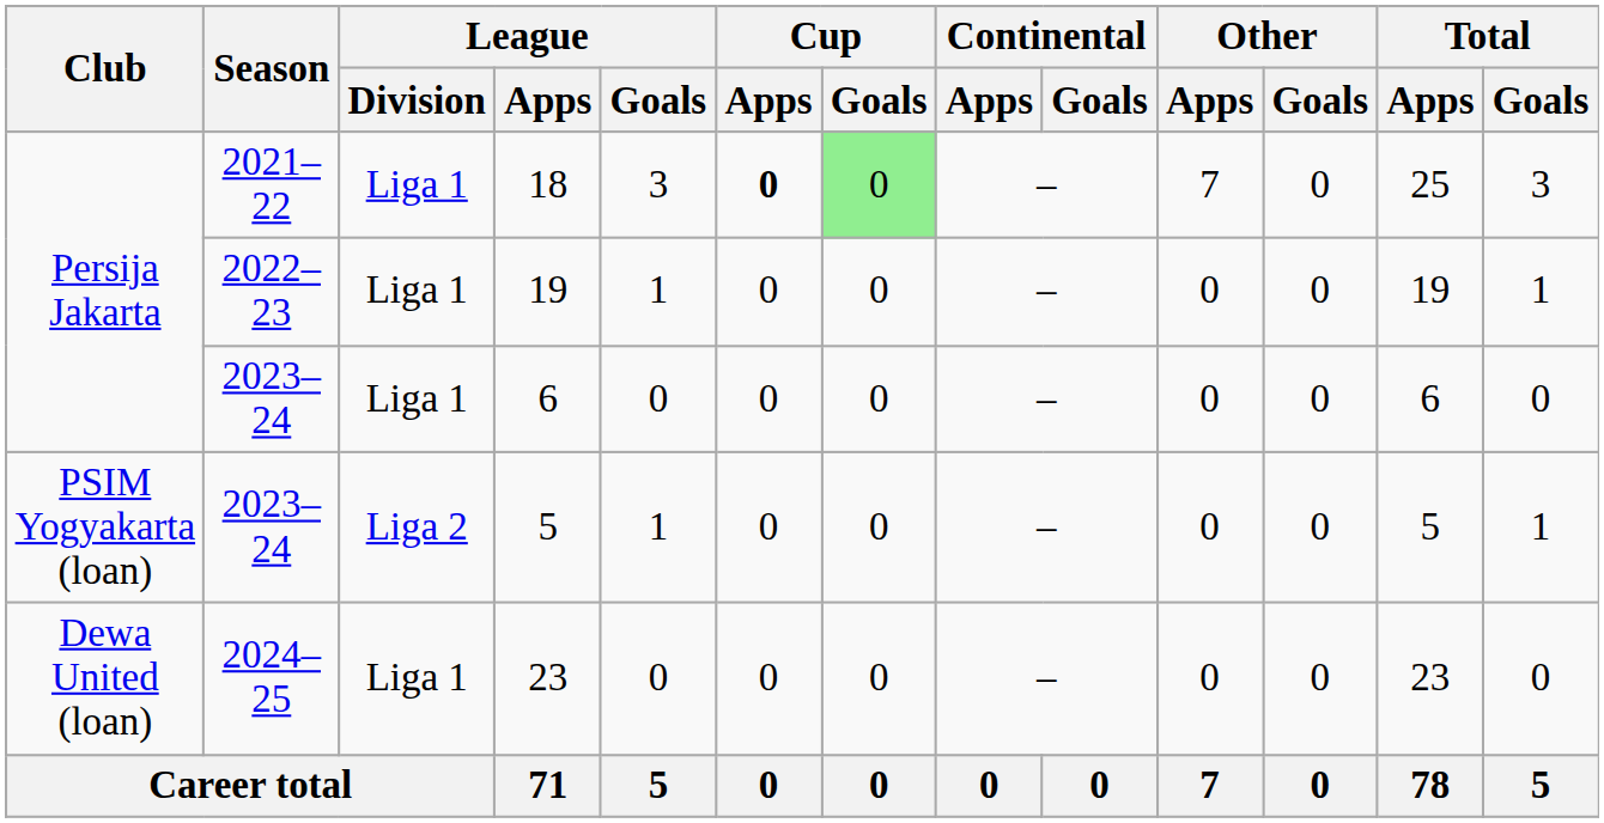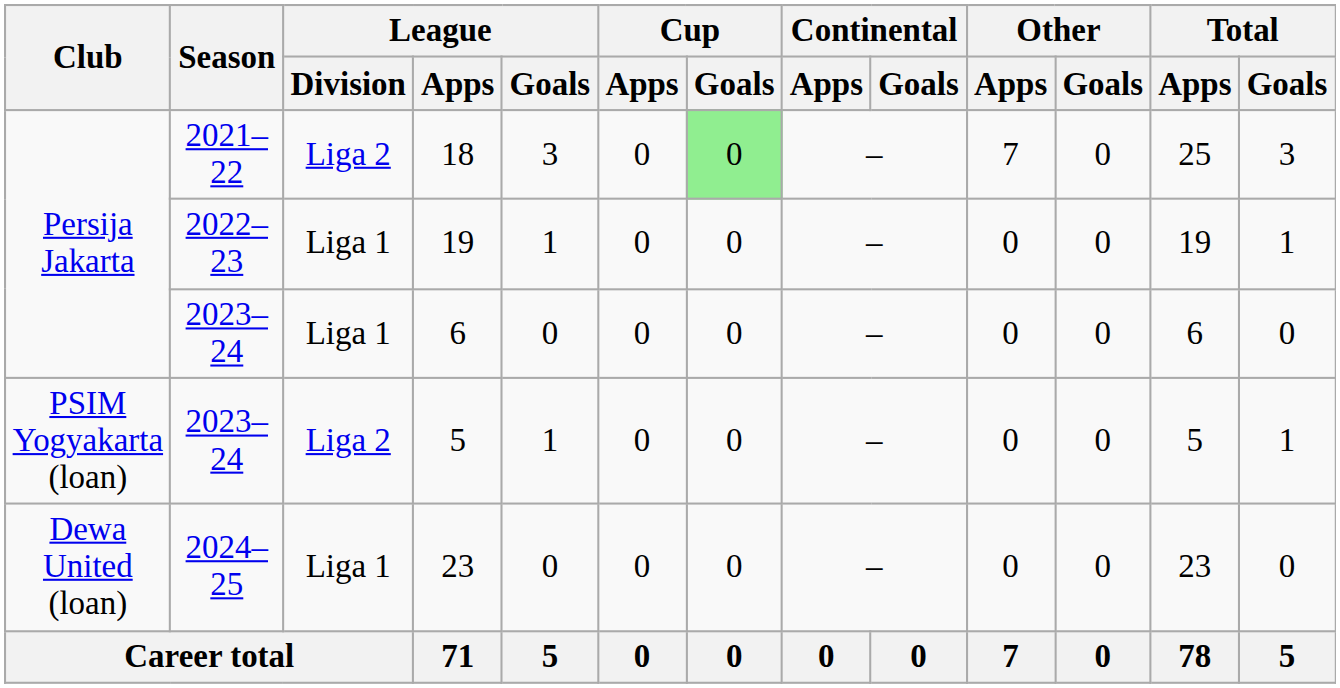18 | League / Division: Liga 1 -> Liga 2
18 | Cup / Apps: bold -> normal
